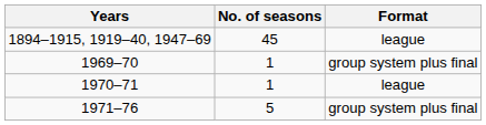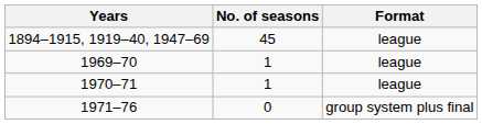1969–70 | Format: group system plus final -> league
1971–76 | No. of seasons: 5 -> 0
